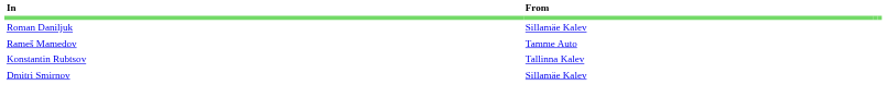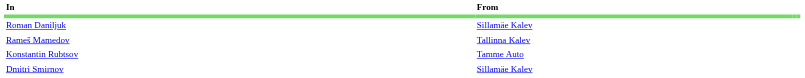Rameš Mamedov | From: Tamme Auto -> Tallinna Kalev
Konstantin Rubtsov | From: Tallinna Kalev -> Tamme Auto
